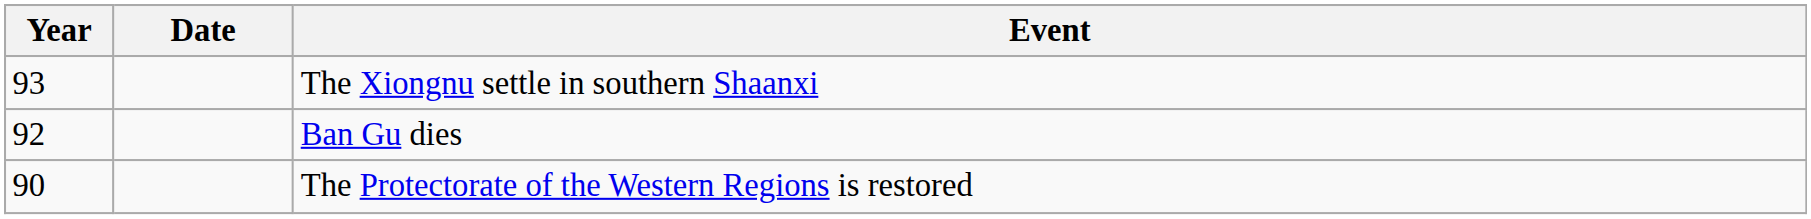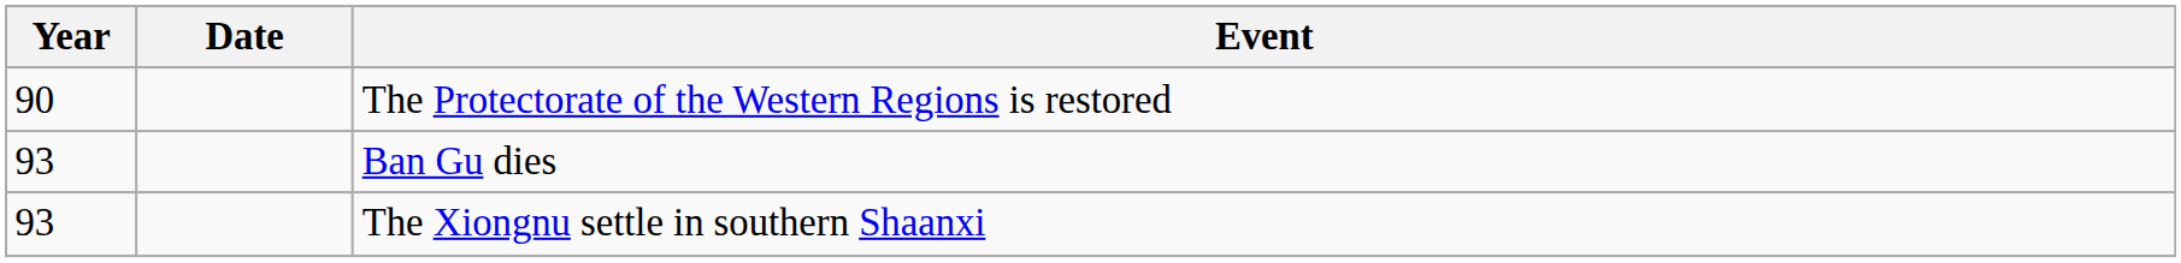rows swapped: The Protectorate of the Western Regions is restored <-> The Xiongnu settle in southern Shaanxi
Ban Gu dies | Year: 92 -> 93
